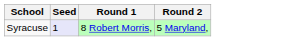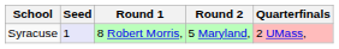+ column: Quarterfinals | 2 UMass,
